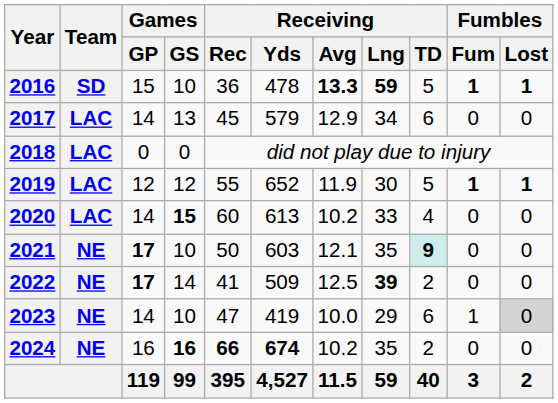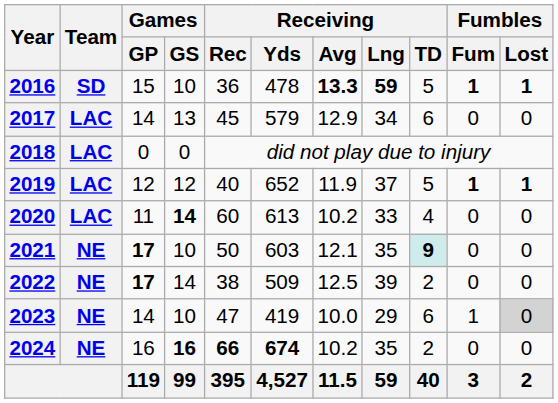2019 | Receiving / Rec: 55 -> 40
2019 | Receiving / Lng: 30 -> 37
2020 | Games / GP: 14 -> 11
2020 | Games / GS: 15 -> 14
2022 | Receiving / Rec: 41 -> 38
2022 | Receiving / Lng: bold -> normal
